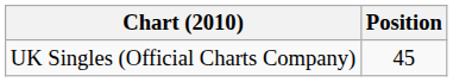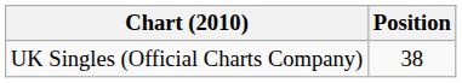UK Singles (Official Charts Company) | Position: 45 -> 38
